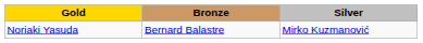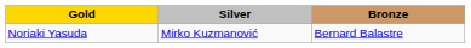columns swapped: Silver <-> Bronze
